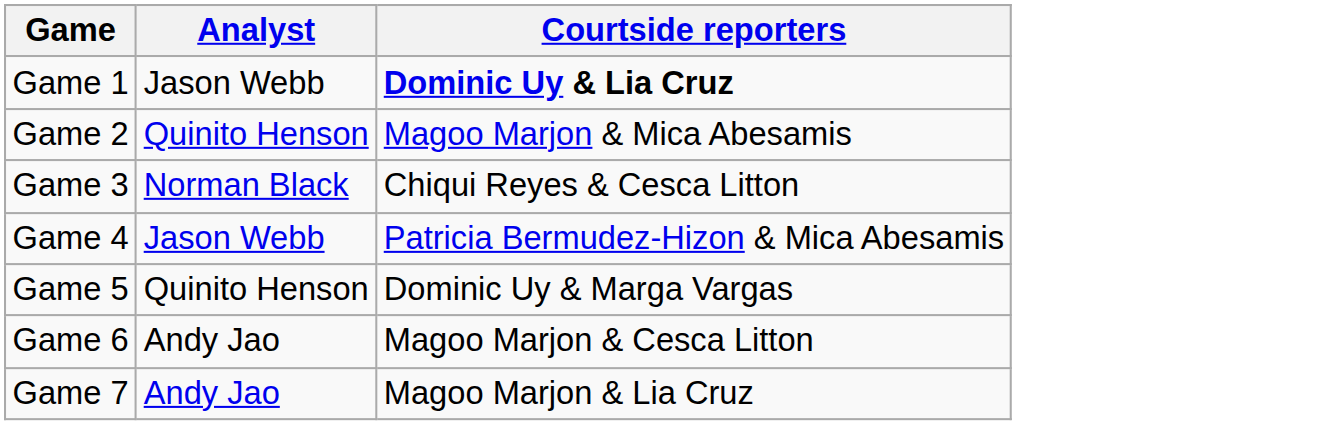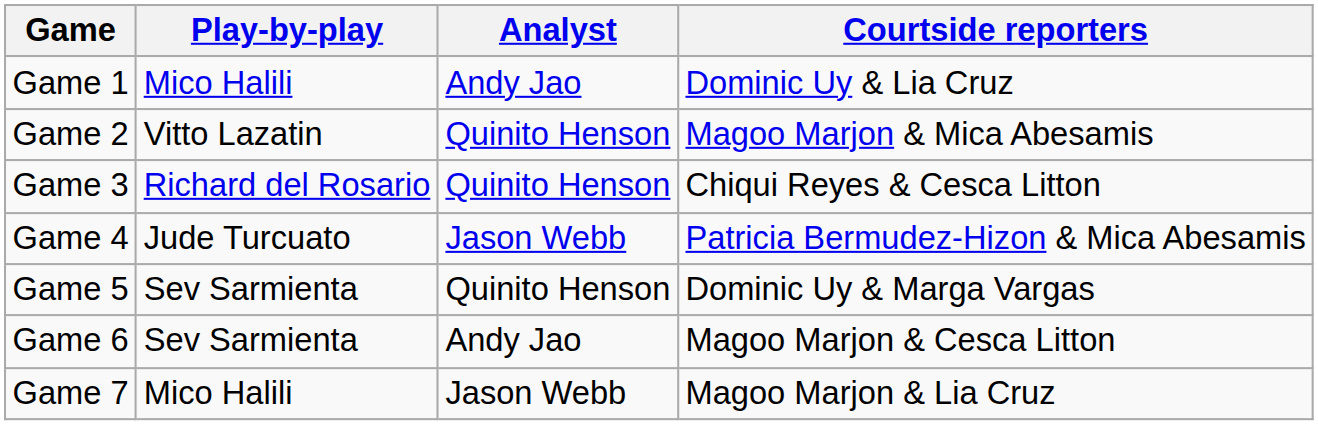+ column: Play-by-play | Mico Halili | Vitto Lazatin | Richard del Rosario | Jude Turcuato | Sev Sarmienta | Sev Sarmienta | Mico Halili
Game 1 | Analyst: Jason Webb -> Andy Jao
Game 1 | Courtside reporters: bold -> normal
Game 3 | Analyst: Norman Black -> Quinito Henson
Game 7 | Analyst: Andy Jao -> Jason Webb
